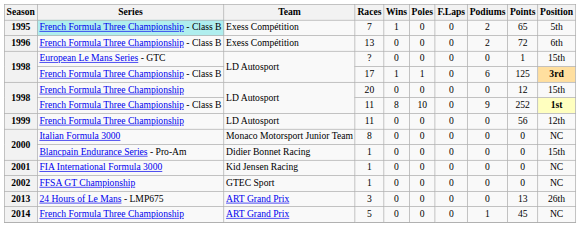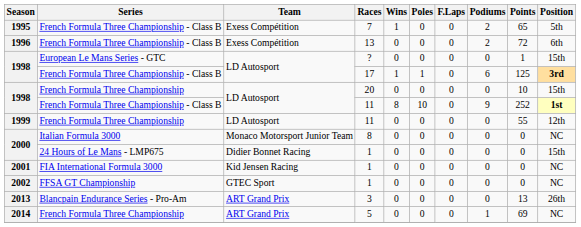7 | Series: paleturquoise background -> no background
20 | Points: 12 -> 10
1999 / 11 | Points: 56 -> 55
2000 / 1 | Series: Blancpain Endurance Series - Pro-Am -> 24 Hours of Le Mans - LMP675
3 | Series: 24 Hours of Le Mans - LMP675 -> Blancpain Endurance Series - Pro-Am
5 | Points: 45 -> 69
